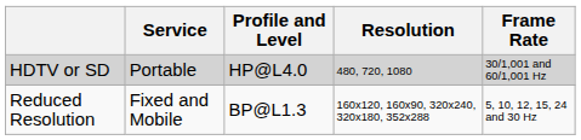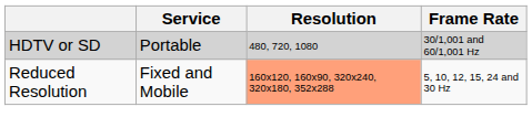- column: Profile and Level | HP@L4.0 | BP@L1.3
Reduced Resolution | Resolution: no background -> lightsalmon background
